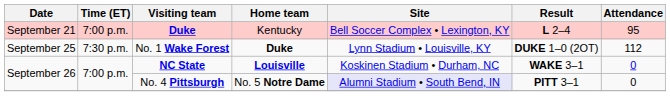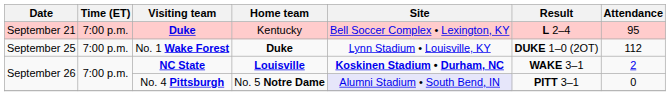No. 1 Wake Forest | Time (ET): 7:30 p.m. -> 7:00 p.m.
NC State | Site: normal -> bold
NC State | Attendance: 0 -> 2
